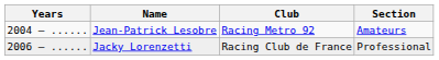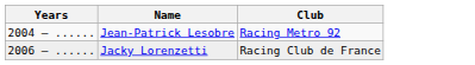- column: Section | Amateurs | Professional
